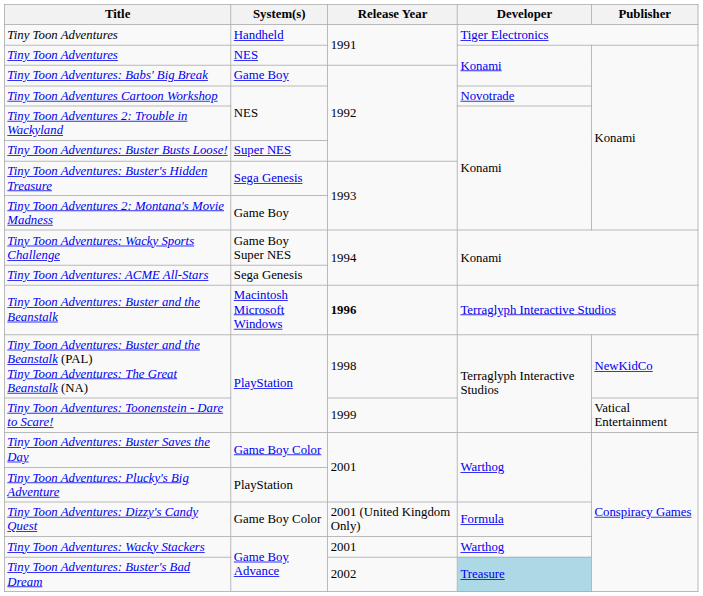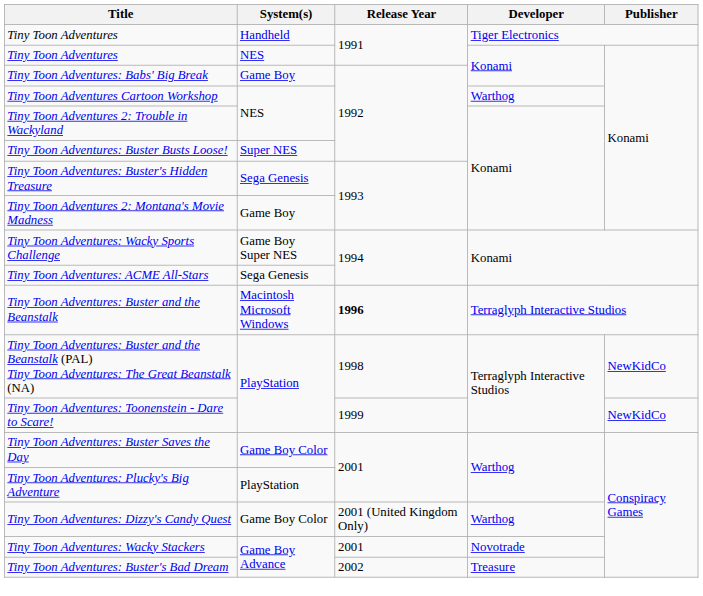Tiny Toon Adventures Cartoon Workshop | Developer: Novotrade -> Warthog
Tiny Toon Adventures: Toonenstein - Dare to Scare! | Publisher: Vatical Entertainment -> NewKidCo
Tiny Toon Adventures: Dizzy's Candy Quest | Developer: Formula -> Warthog
Tiny Toon Adventures: Wacky Stackers | Developer: Warthog -> Novotrade
Tiny Toon Adventures: Buster's Bad Dream | Developer: lightblue background -> no background
